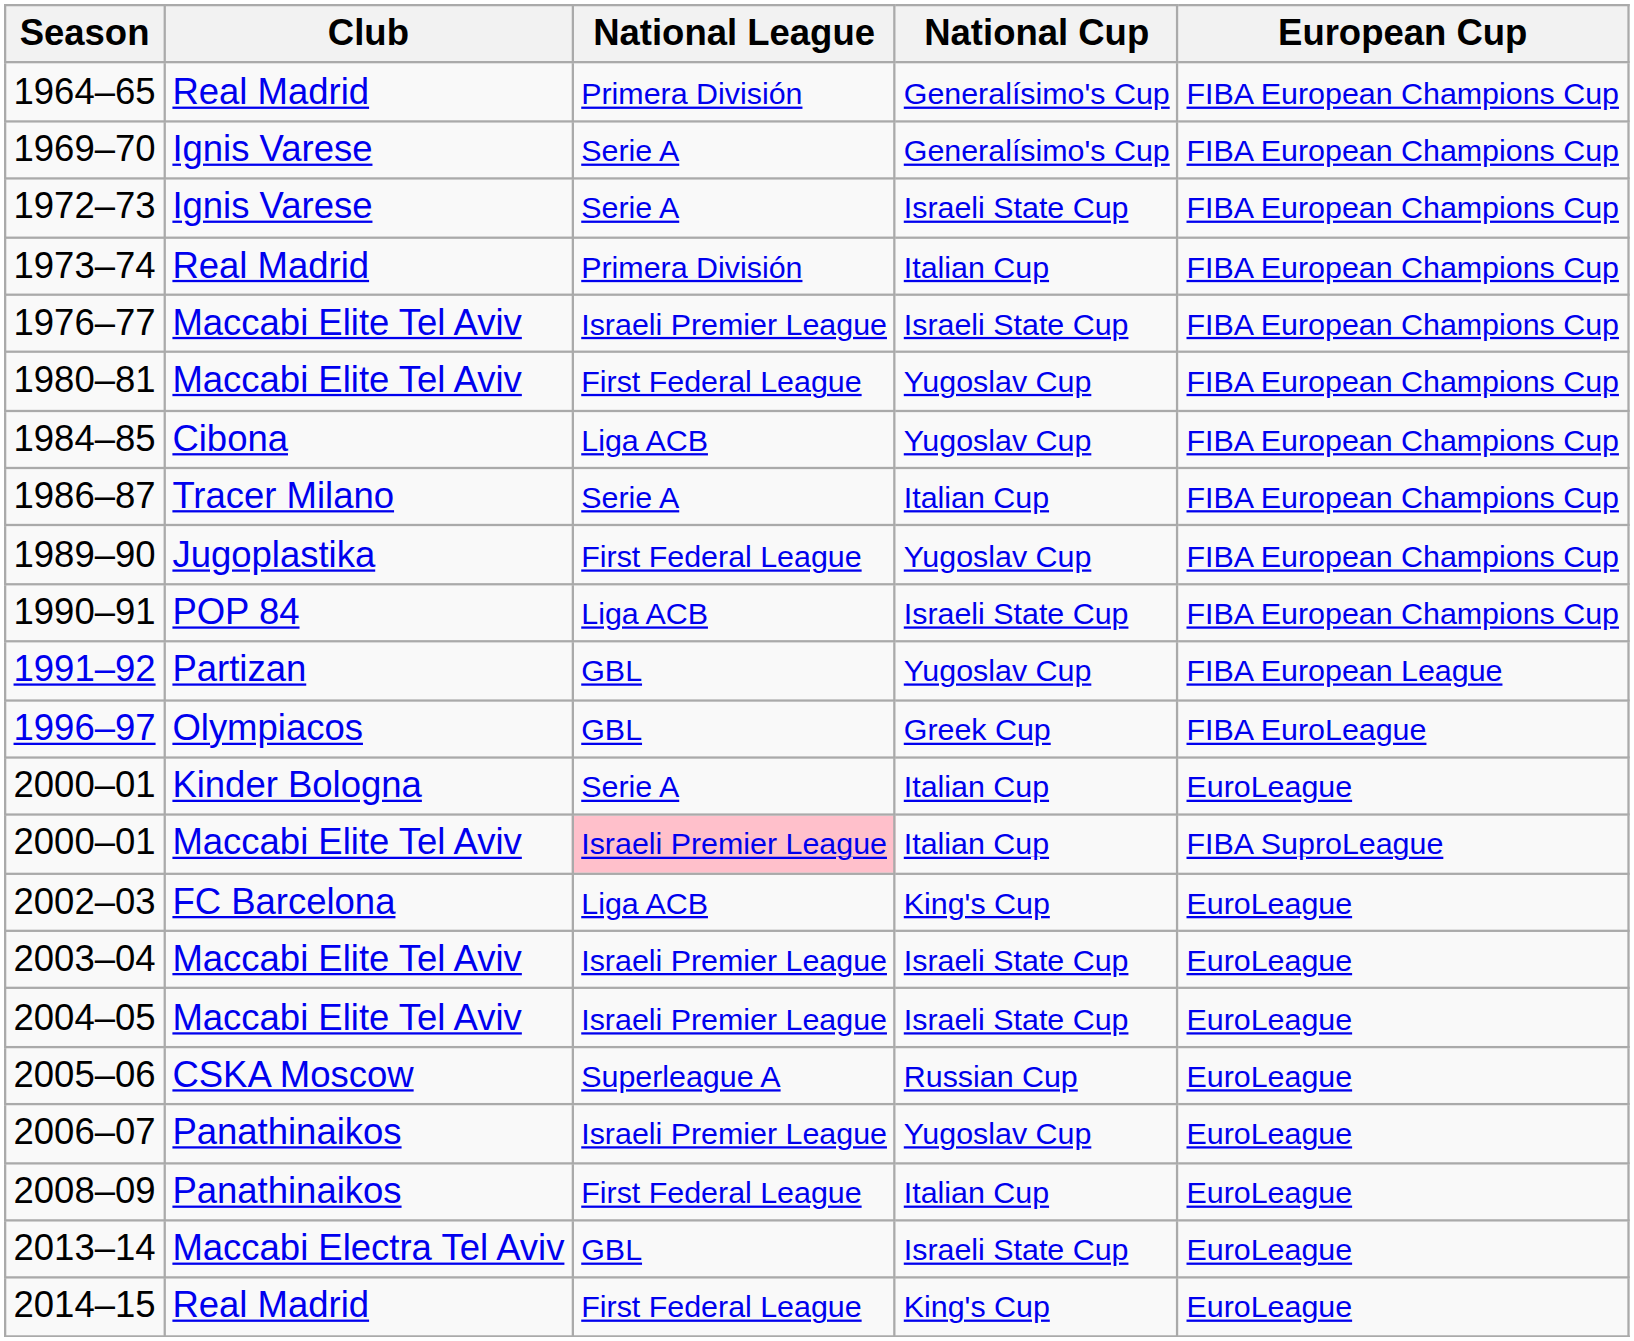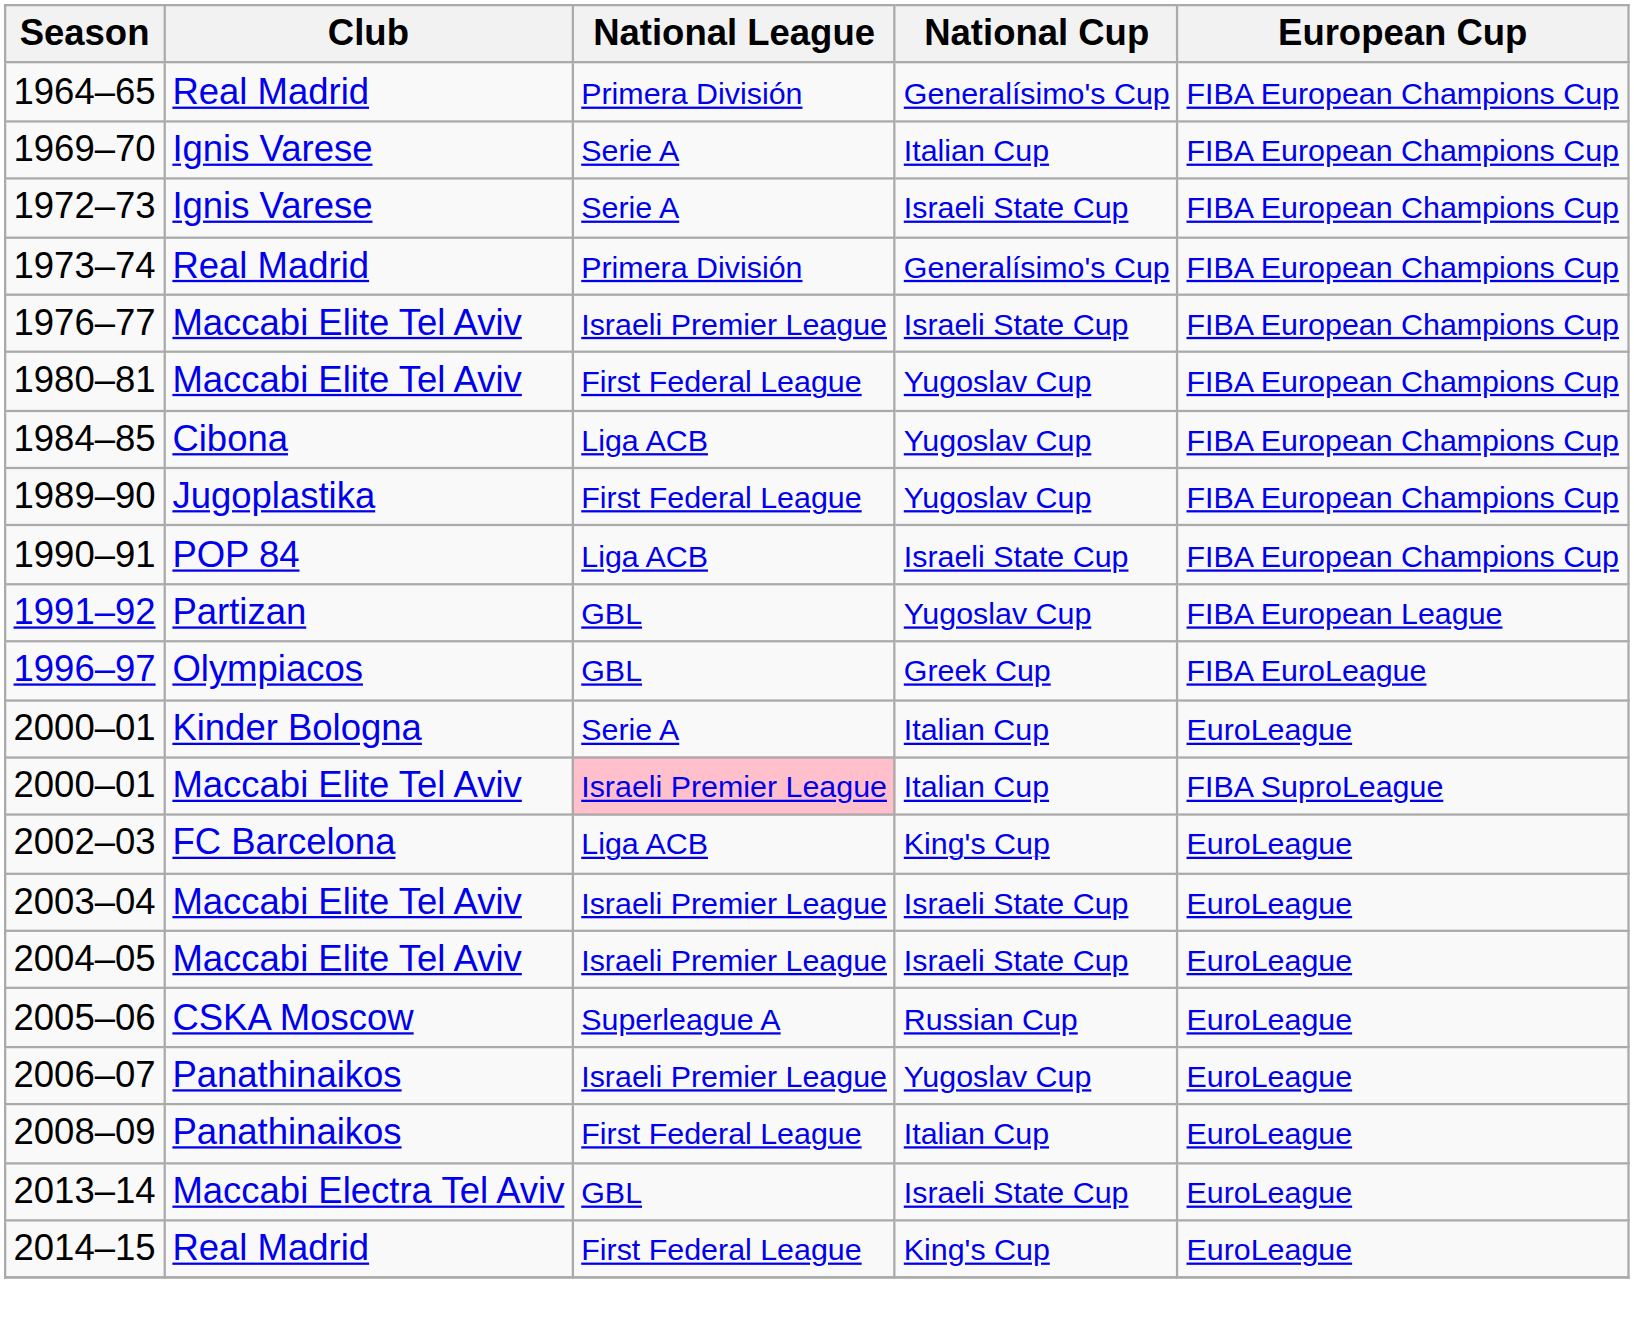1969–70 | National Cup: Generalísimo's Cup -> Italian Cup
1973–74 | National Cup: Italian Cup -> Generalísimo's Cup
- row: 1986–87 | Tracer Milano | Serie A | Italian Cup | FIBA European Champions Cup
